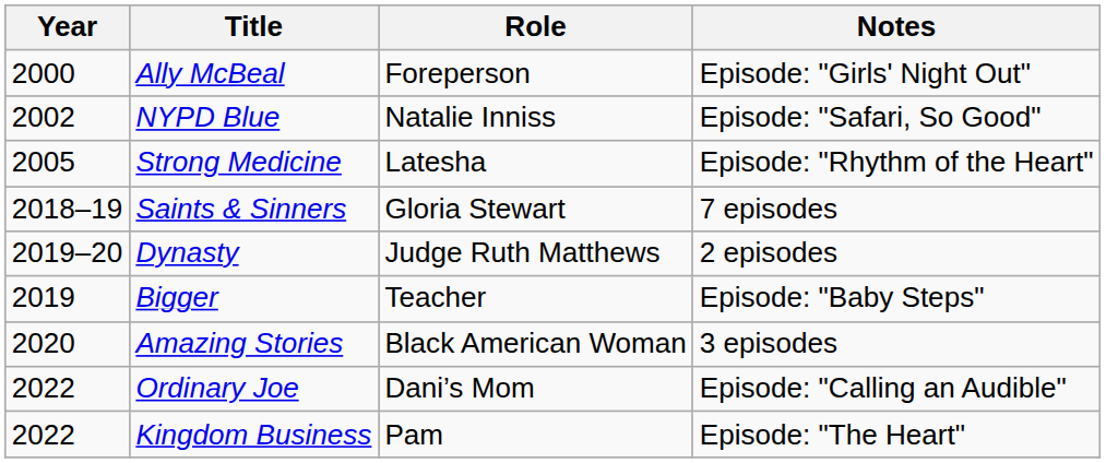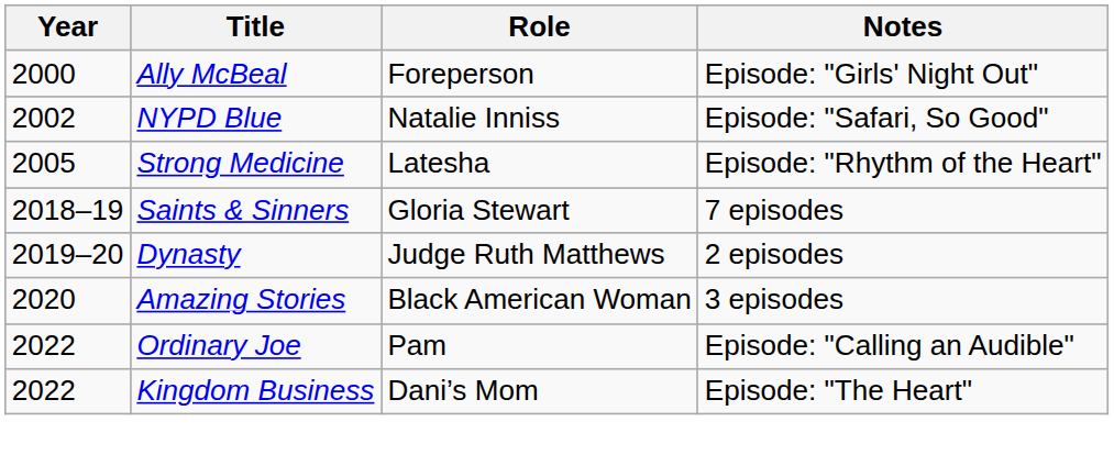- row: 2019 | Bigger | Teacher | Episode: "Baby Steps"
Ordinary Joe | Role: Dani’s Mom -> Pam
Kingdom Business | Role: Pam -> Dani’s Mom
